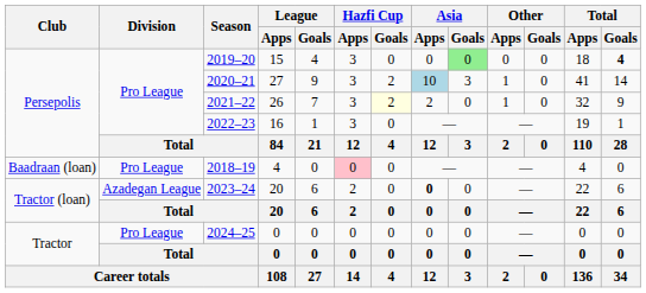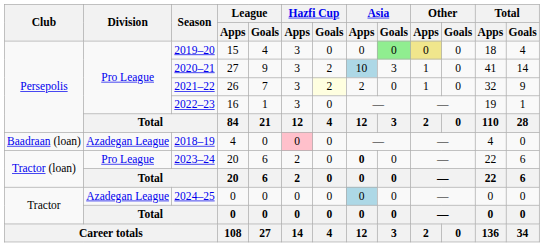2019–20 | Other / Apps: no background -> khaki background
2019–20 | Total / Goals: bold -> normal
2018–19 | Division: Pro League -> Azadegan League
2023–24 | Division: Azadegan League -> Pro League
2024–25 | Division: Pro League -> Azadegan League
2024–25 | Asia / Apps: no background -> lightblue background
